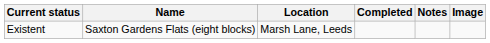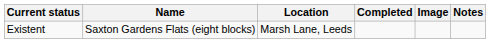columns swapped: Image <-> Notes
